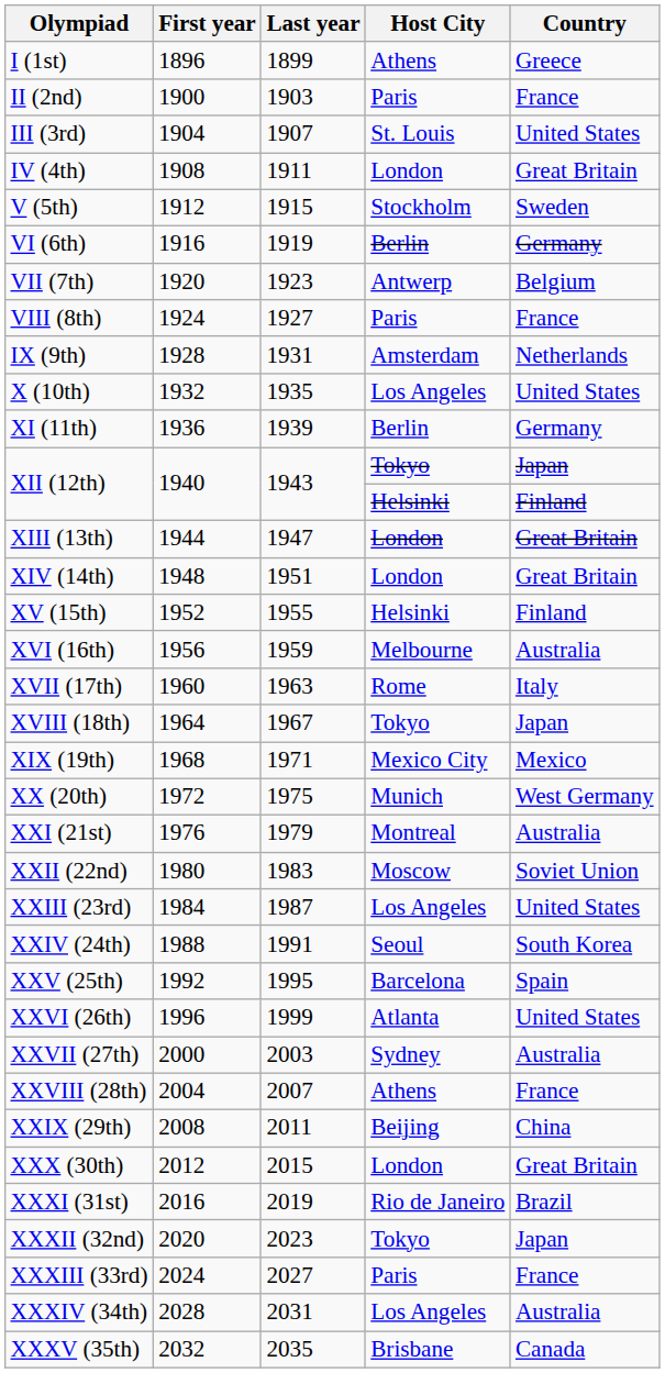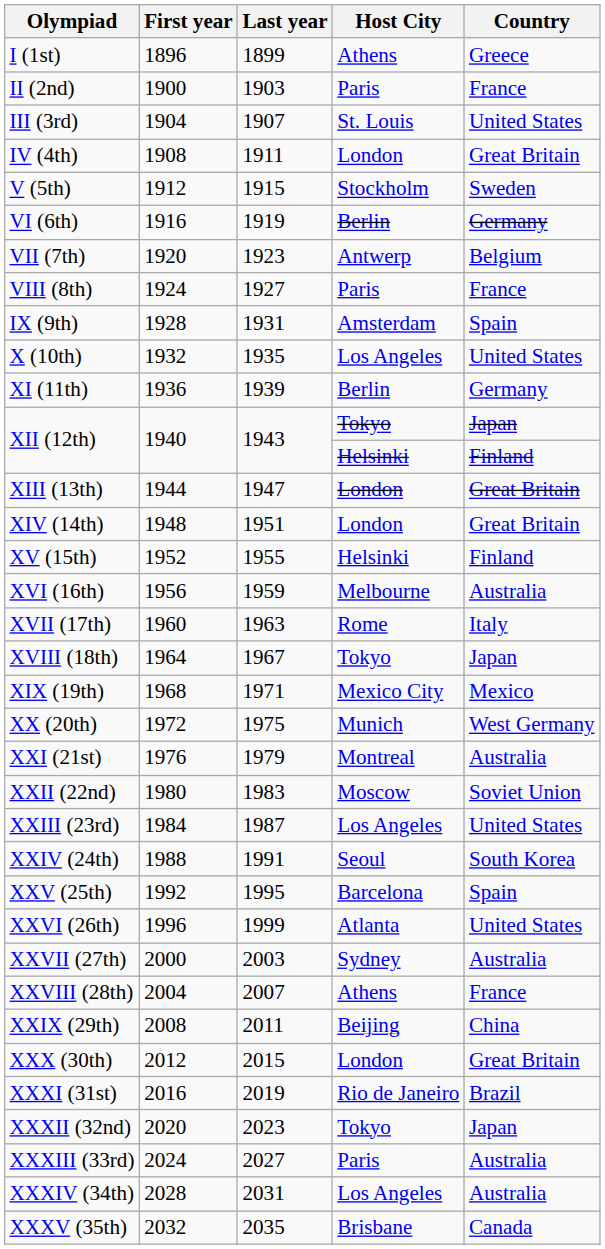IX (9th) | Country: Netherlands -> Spain
XXXIII (33rd) | Country: France -> Australia
